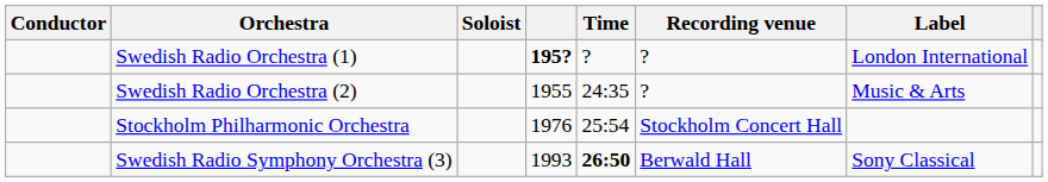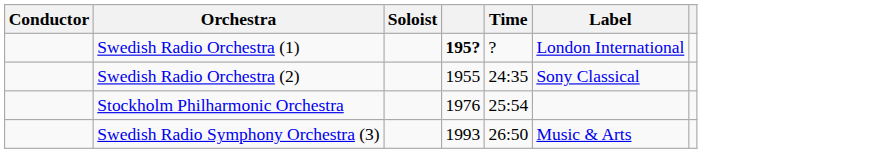- column: Recording venue | ? | ? | Stockholm Concert Hall | Berwald Hall
Swedish Radio Orchestra (2) | Label: Music & Arts -> Sony Classical
Swedish Radio Symphony Orchestra (3) | Time: bold -> normal
Swedish Radio Symphony Orchestra (3) | Label: Sony Classical -> Music & Arts
